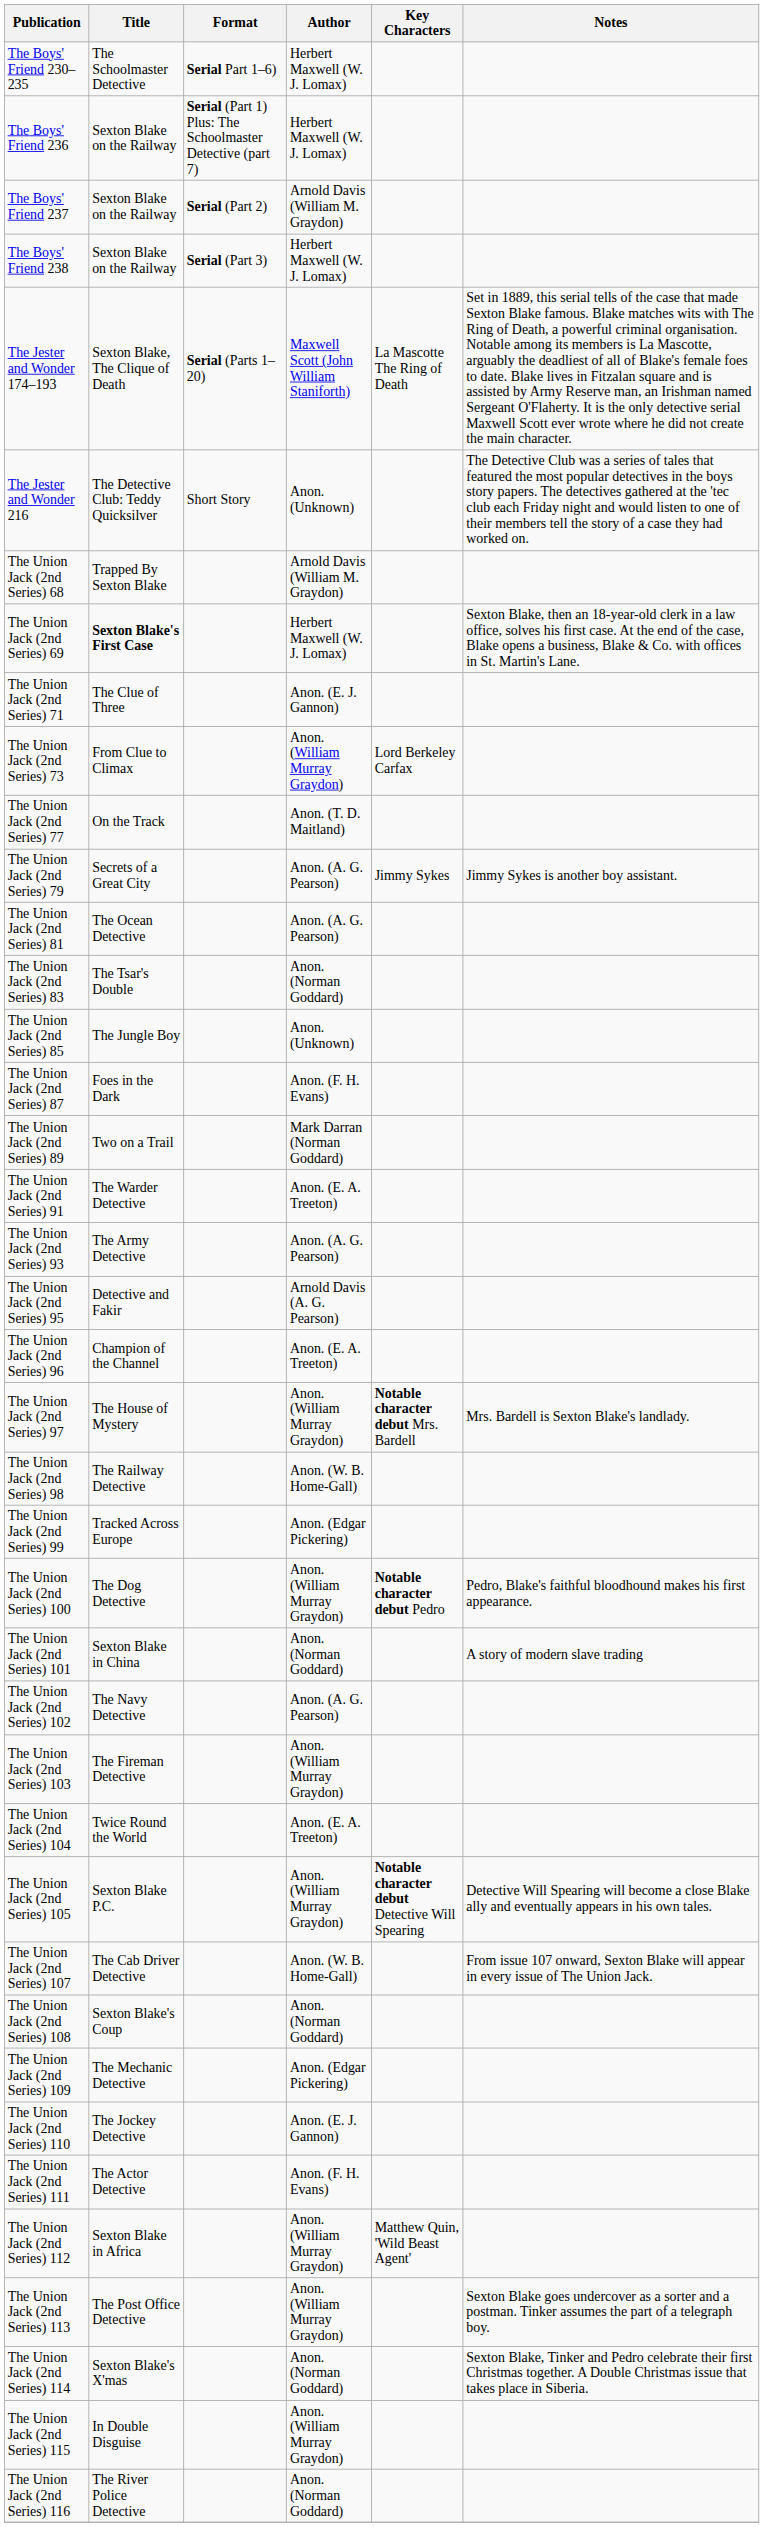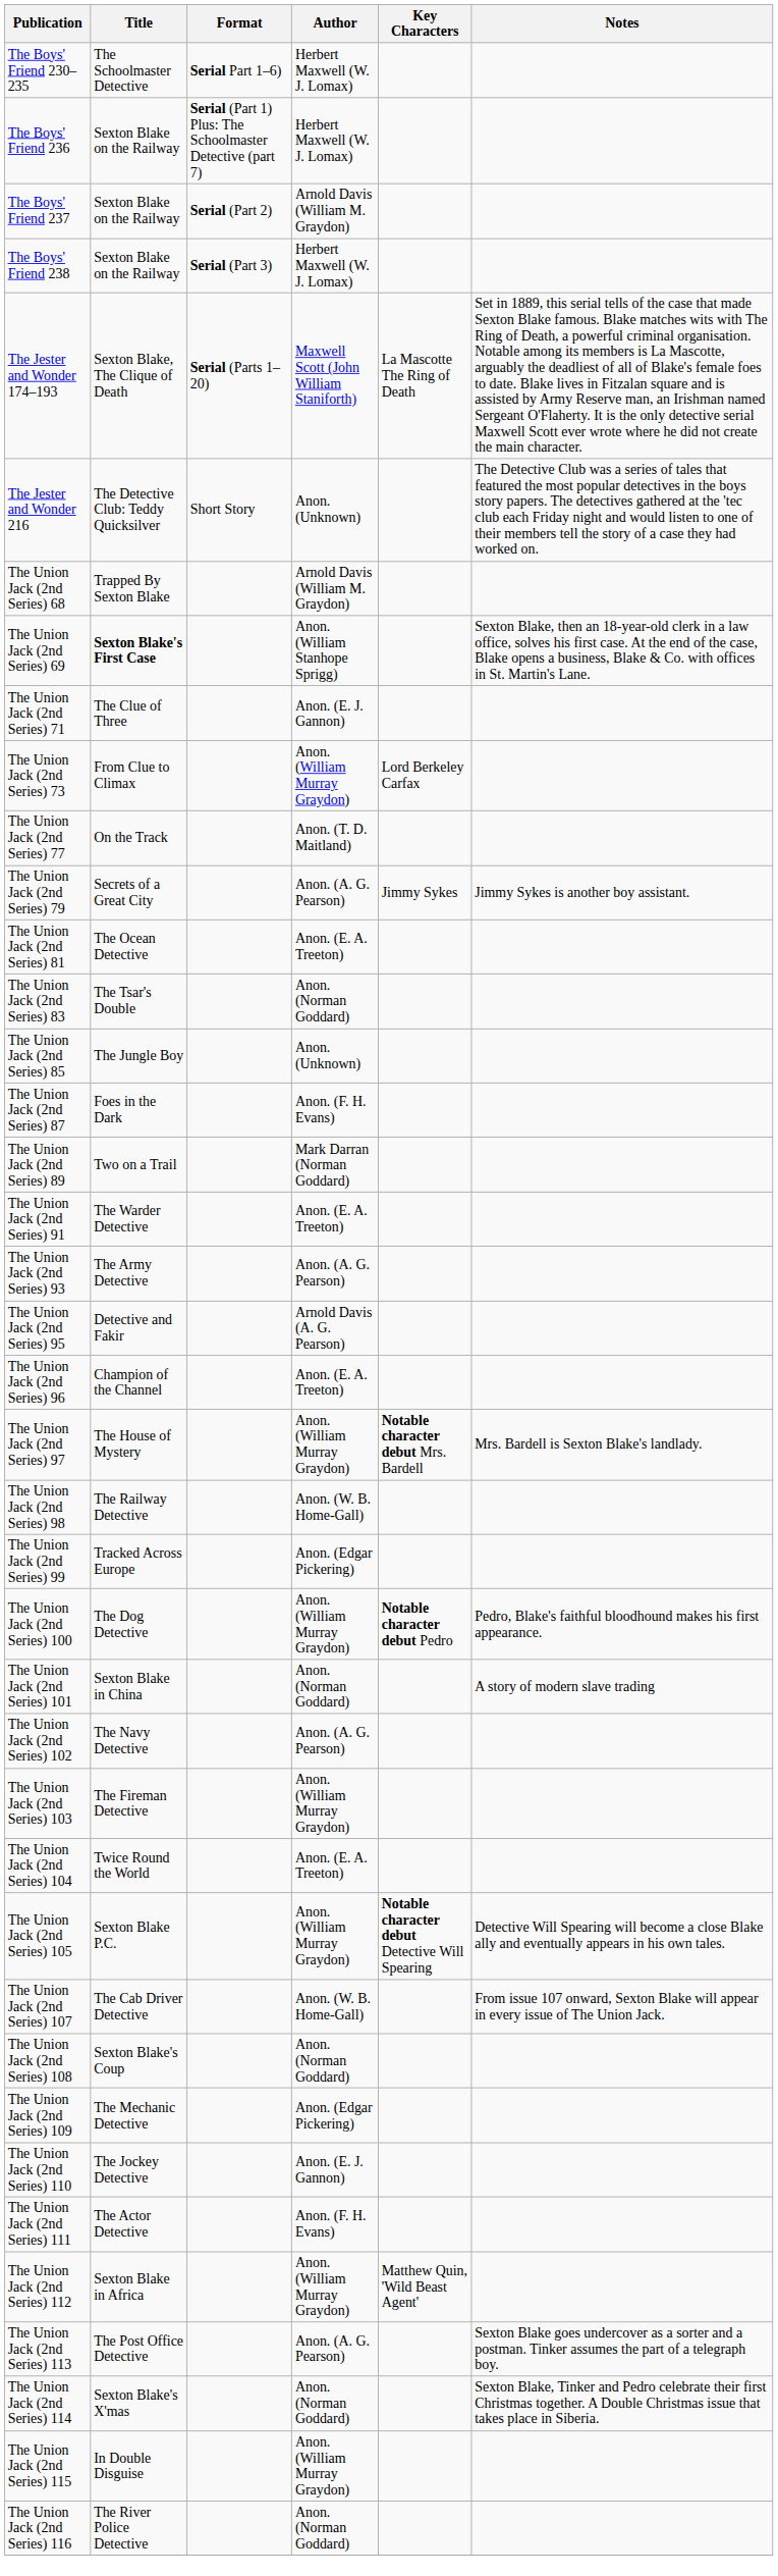The Union Jack (2nd Series) 69 | Author: Herbert Maxwell (W. J. Lomax) -> Anon. (William Stanhope Sprigg)
The Union Jack (2nd Series) 81 | Author: Anon. (A. G. Pearson) -> Anon. (E. A. Treeton)
The Union Jack (2nd Series) 113 | Author: Anon. (William Murray Graydon) -> Anon. (A. G. Pearson)
